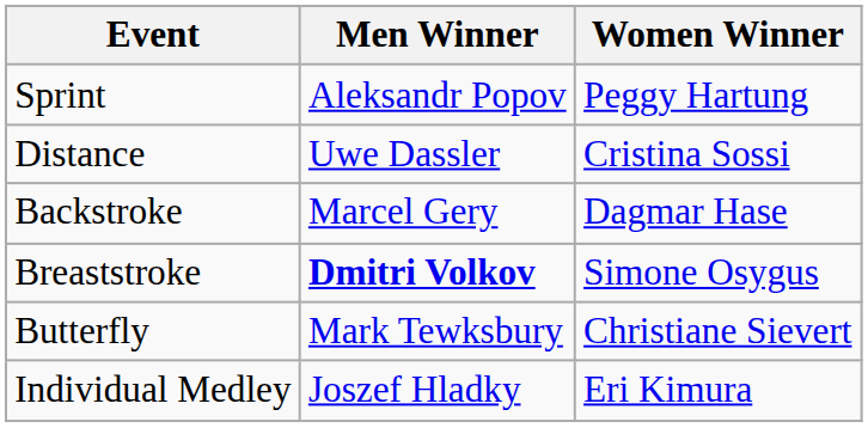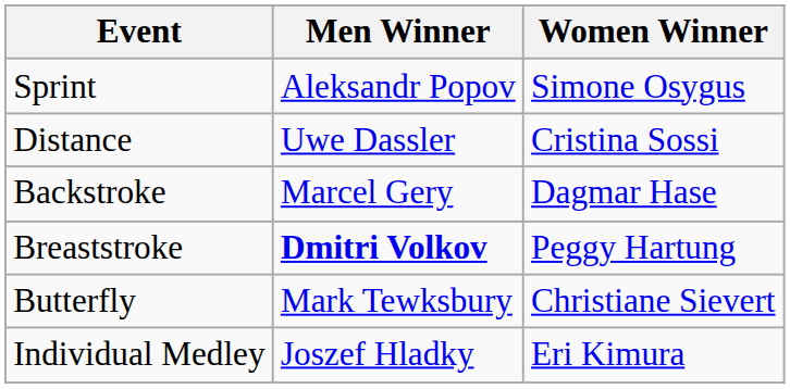Sprint | Women Winner: Peggy Hartung -> Simone Osygus
Breaststroke | Women Winner: Simone Osygus -> Peggy Hartung
